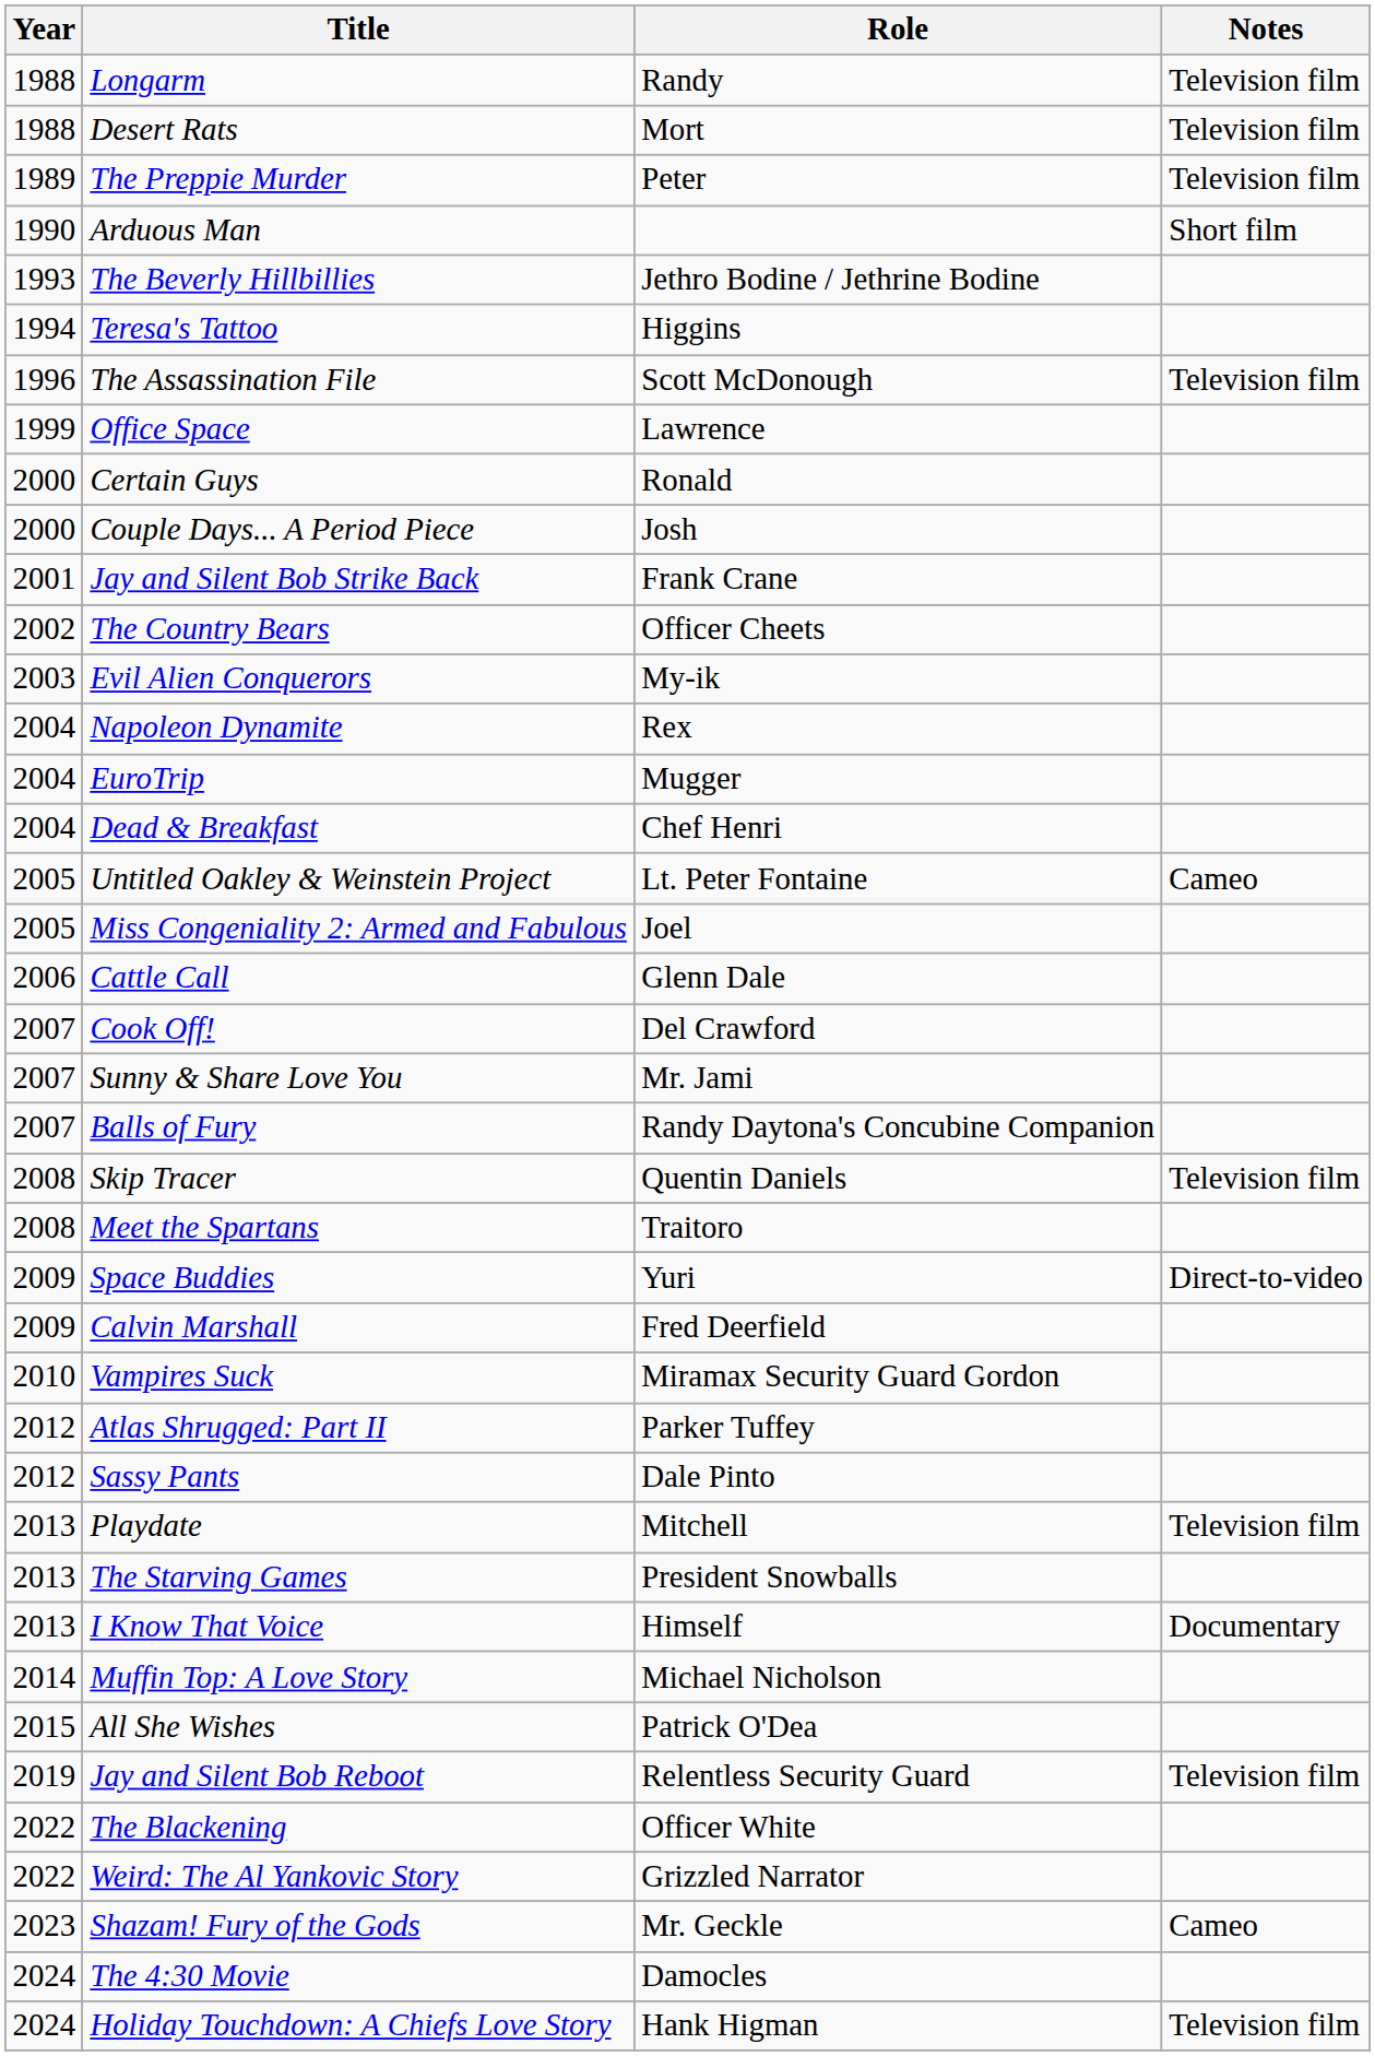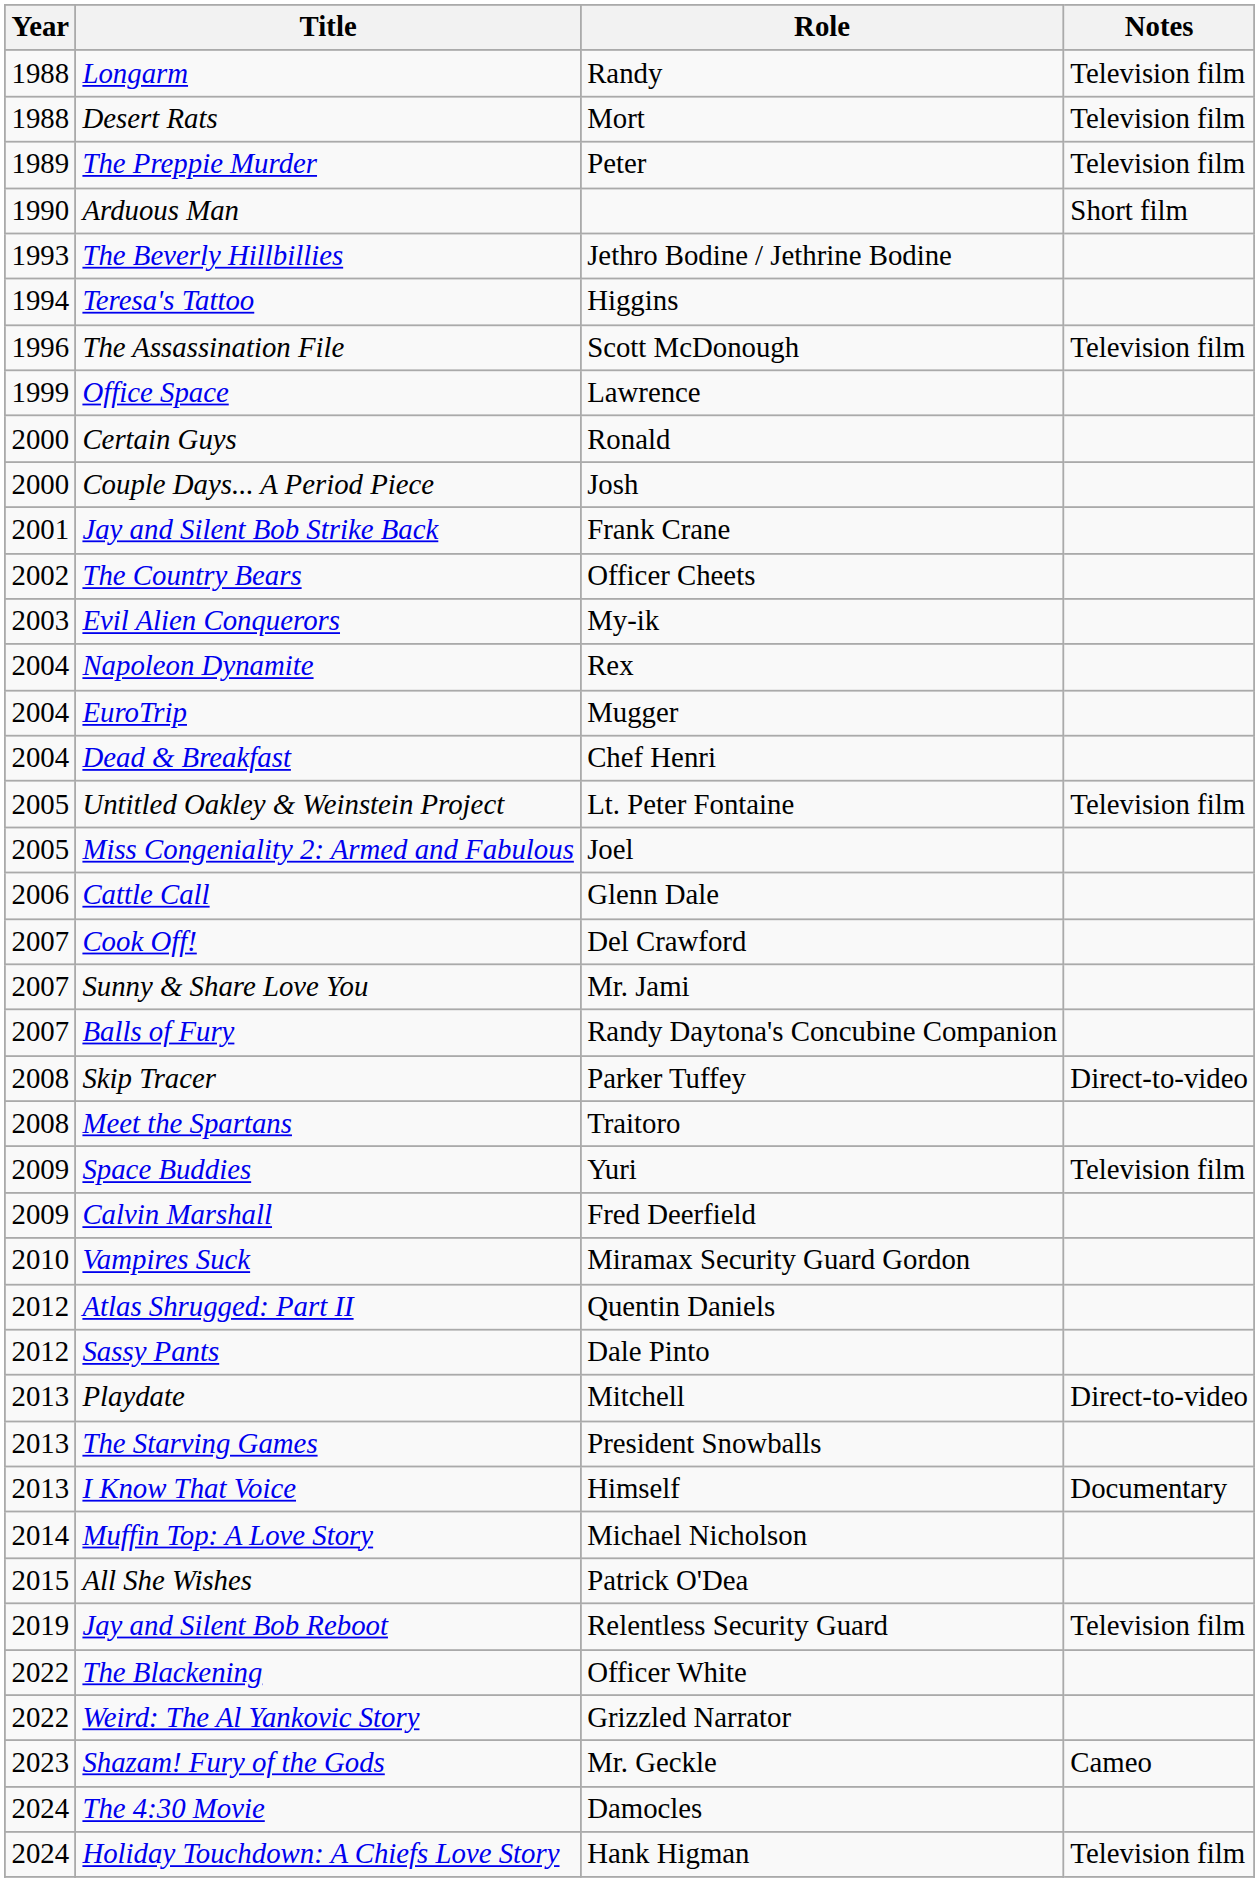Untitled Oakley & Weinstein Project | Notes: Cameo -> Television film
Skip Tracer | Role: Quentin Daniels -> Parker Tuffey
Skip Tracer | Notes: Television film -> Direct-to-video
Space Buddies | Notes: Direct-to-video -> Television film
Atlas Shrugged: Part II | Role: Parker Tuffey -> Quentin Daniels
Playdate | Notes: Television film -> Direct-to-video
